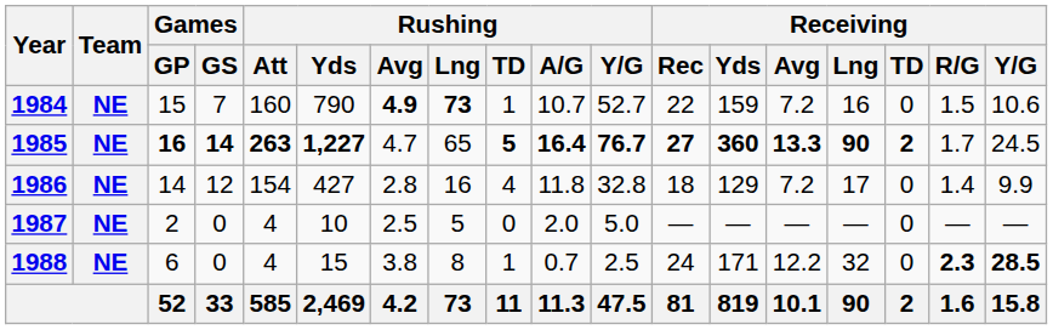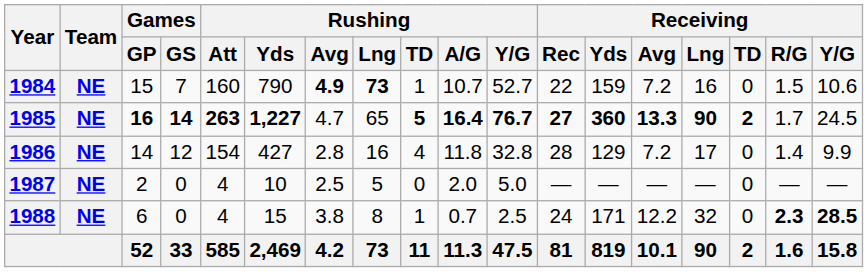1986 | Receiving / Rec: 18 -> 28
